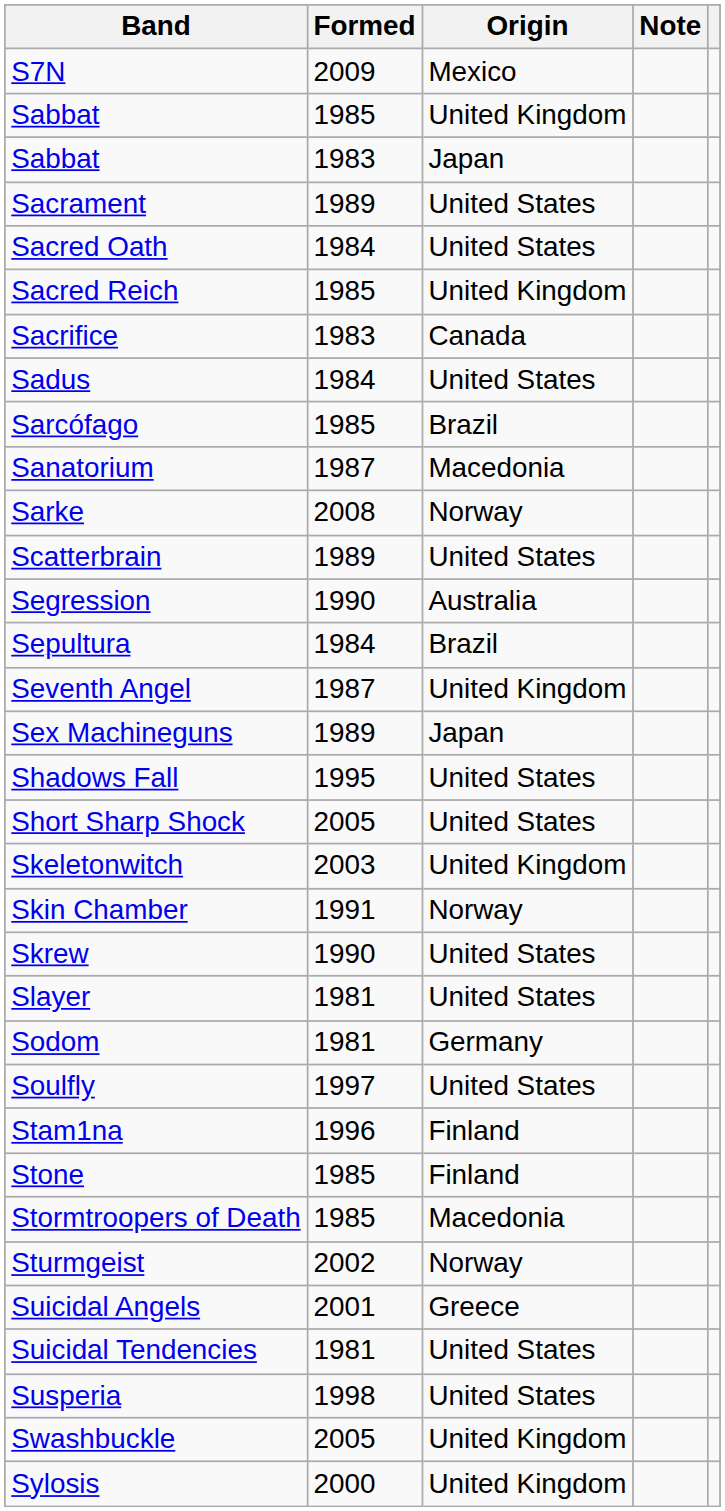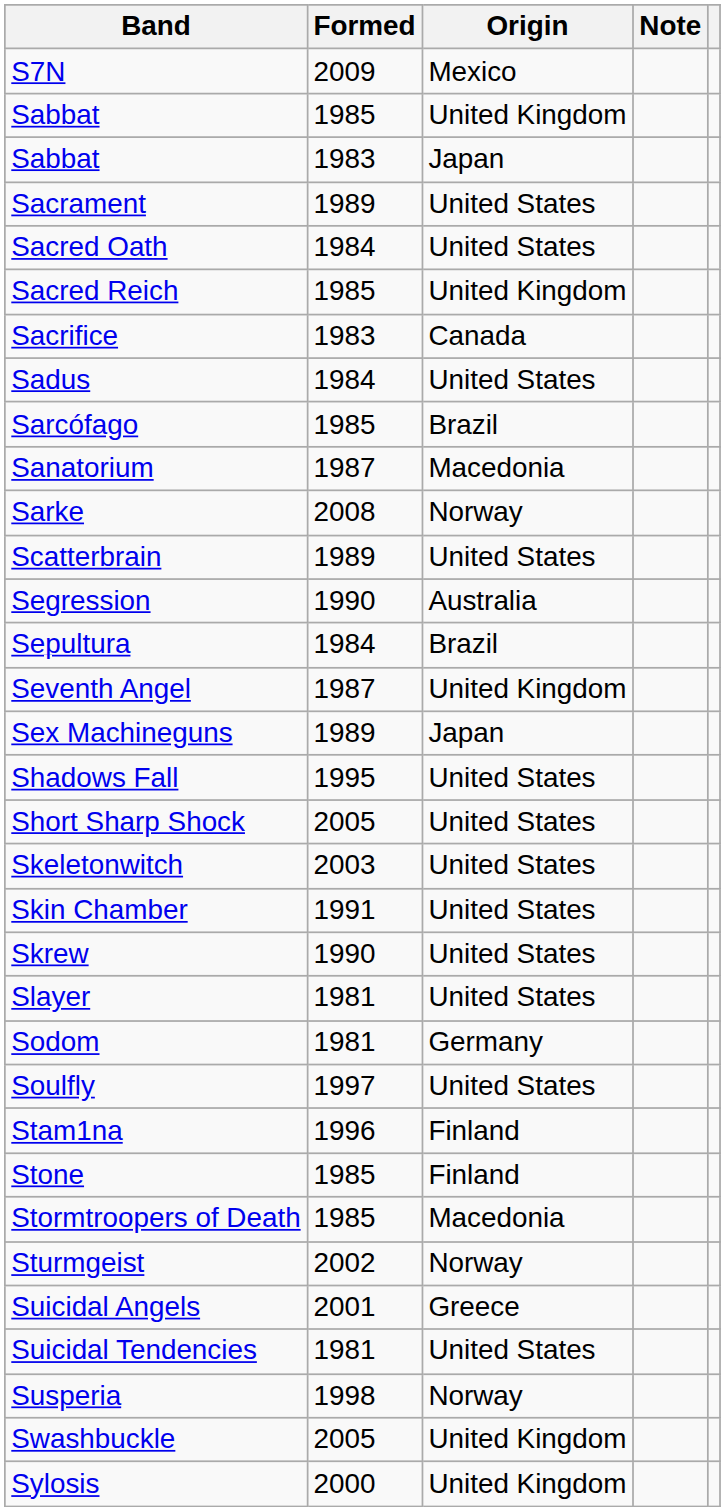Skeletonwitch | Origin: United Kingdom -> United States
Skin Chamber | Origin: Norway -> United States
Susperia | Origin: United States -> Norway
